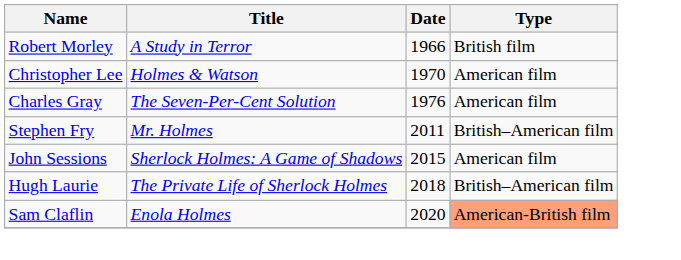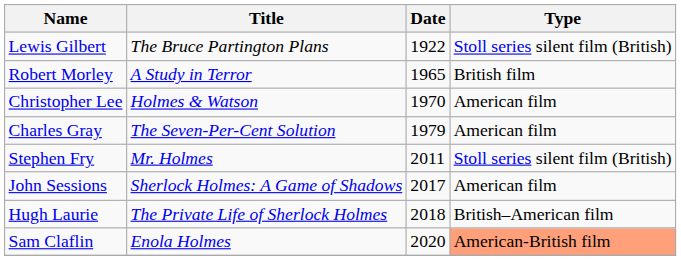+ row: Lewis Gilbert | The Bruce Partington Plans | 1922 | Stoll series silent film (British)
Robert Morley | Date: 1966 -> 1965
Charles Gray | Date: 1976 -> 1979
Stephen Fry | Type: British–American film -> Stoll series silent film (British)
John Sessions | Date: 2015 -> 2017
